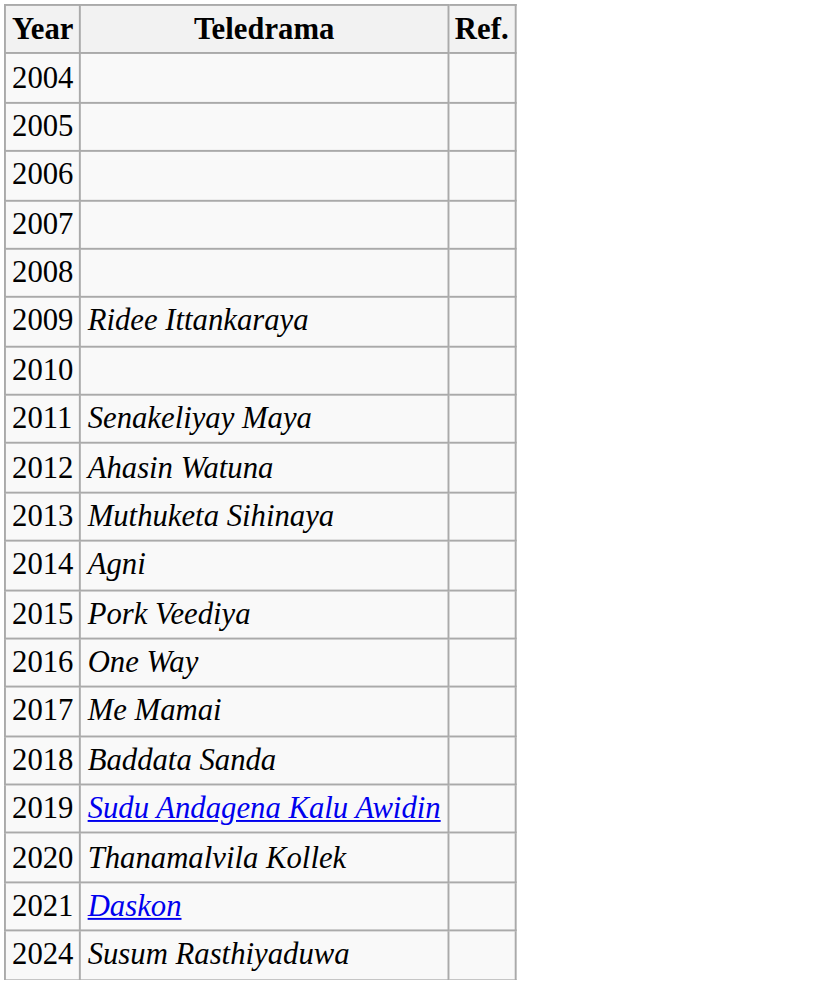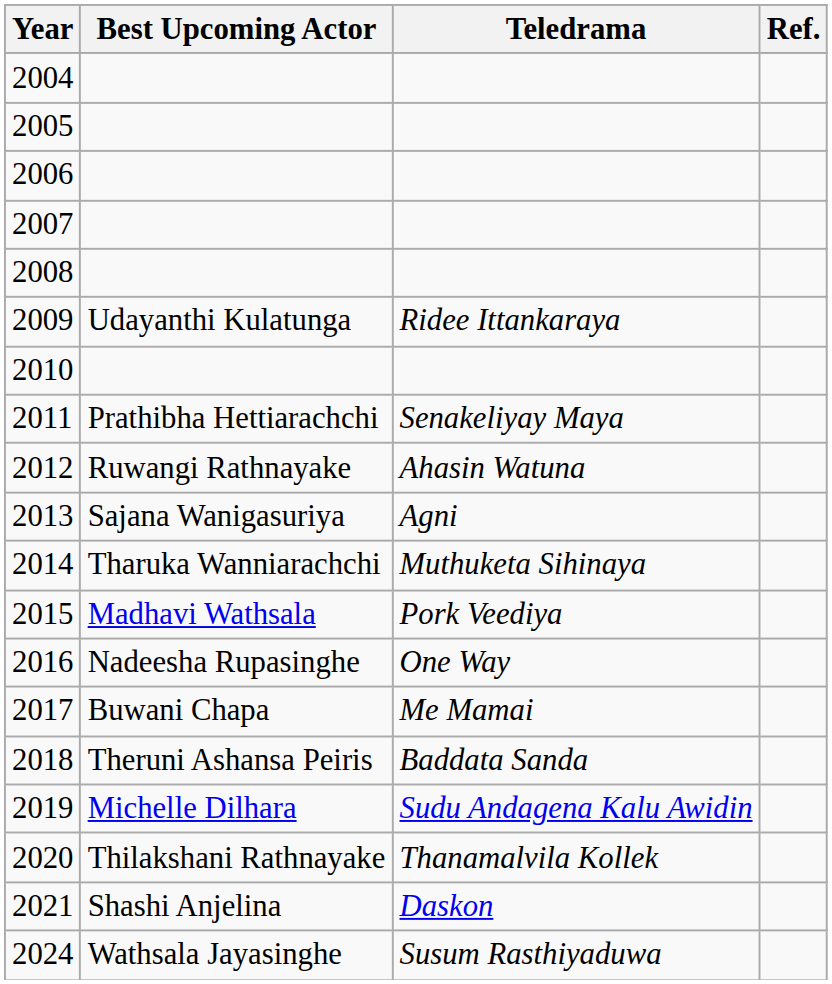+ column: Best Upcoming Actor | Udayanthi Kulatunga | Prathibha Hettiarachchi | Ruwangi Rathnayake | Sajana Wanigasuriya | Tharuka Wanniarachchi | Madhavi Wathsala | Nadeesha Rupasinghe | Buwani Chapa | Theruni Ashansa Peiris | Michelle Dilhara | Thilakshani Rathnayake | Shashi Anjelina | Wathsala Jayasinghe
2013 | Teledrama: Muthuketa Sihinaya -> Agni
2014 | Teledrama: Agni -> Muthuketa Sihinaya
